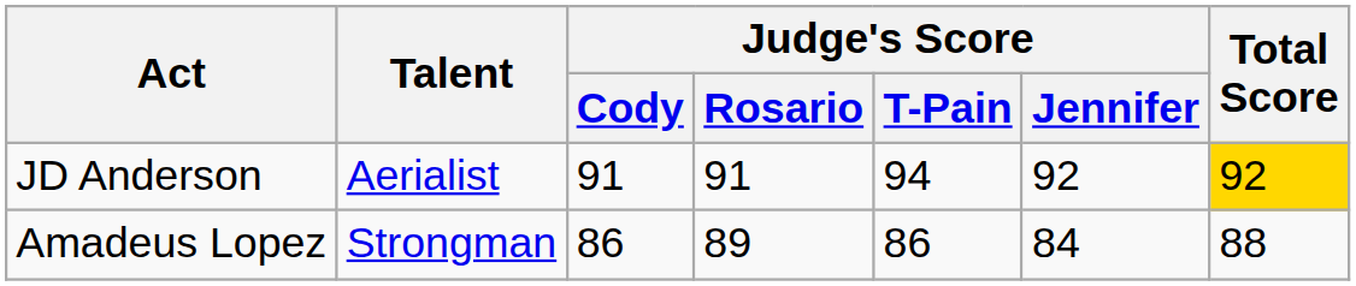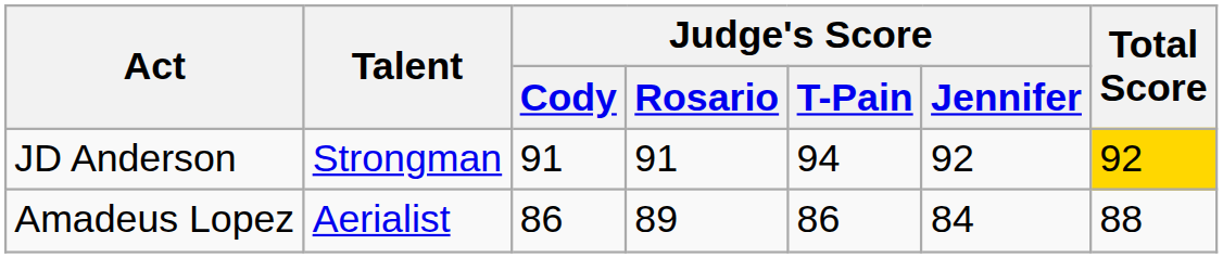JD Anderson | Talent: Aerialist -> Strongman
Amadeus Lopez | Talent: Strongman -> Aerialist
